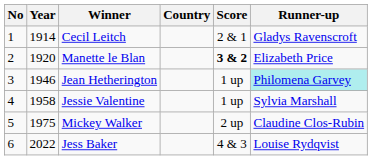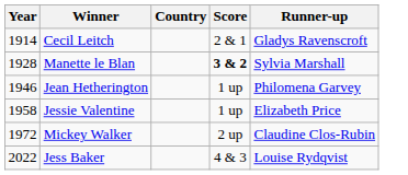- column: No | 1 | 2 | 3 | 4 | 5 | 6
Manette le Blan | Year: 1920 -> 1928
Manette le Blan | Runner-up: Elizabeth Price -> Sylvia Marshall
Jean Hetherington | Runner-up: paleturquoise background -> no background
Jessie Valentine | Runner-up: Sylvia Marshall -> Elizabeth Price
Mickey Walker | Year: 1975 -> 1972
